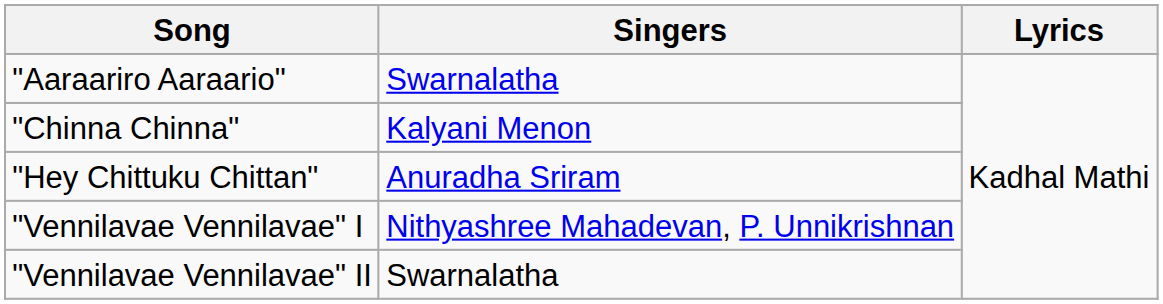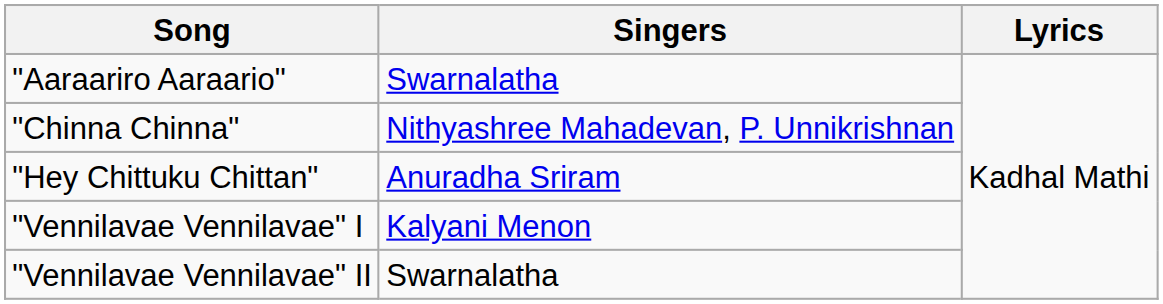"Chinna Chinna" | Singers: Kalyani Menon -> Nithyashree Mahadevan, P. Unnikrishnan
"Vennilavae Vennilavae" I | Singers: Nithyashree Mahadevan, P. Unnikrishnan -> Kalyani Menon
